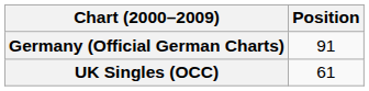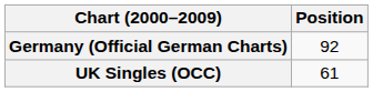Germany (Official German Charts) | Position: 91 -> 92
